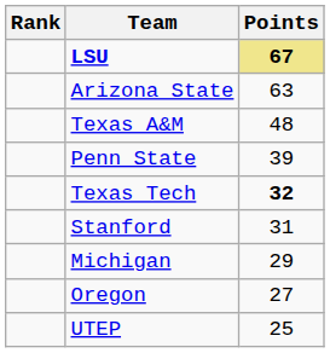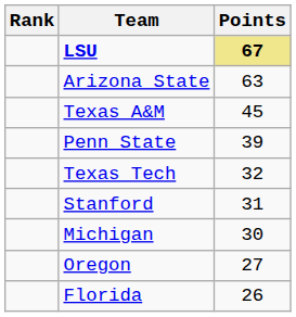Texas A&M | Points: 48 -> 45
Texas Tech | Points: bold -> normal
Michigan | Points: 29 -> 30
+ row: Florida | 26
- row: UTEP | 25
